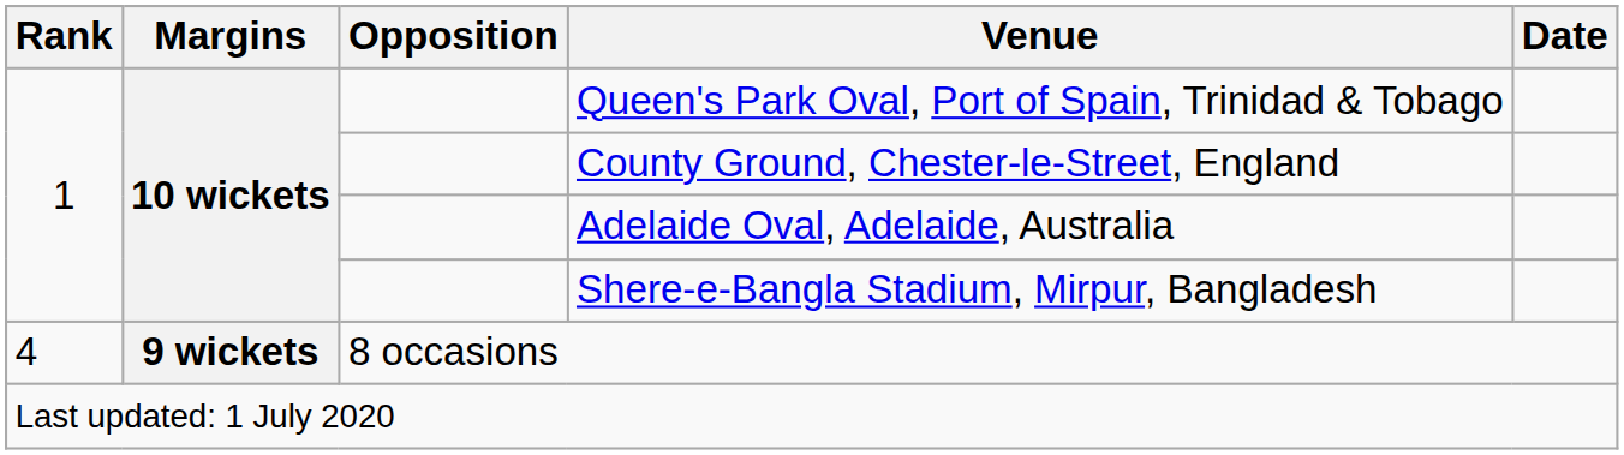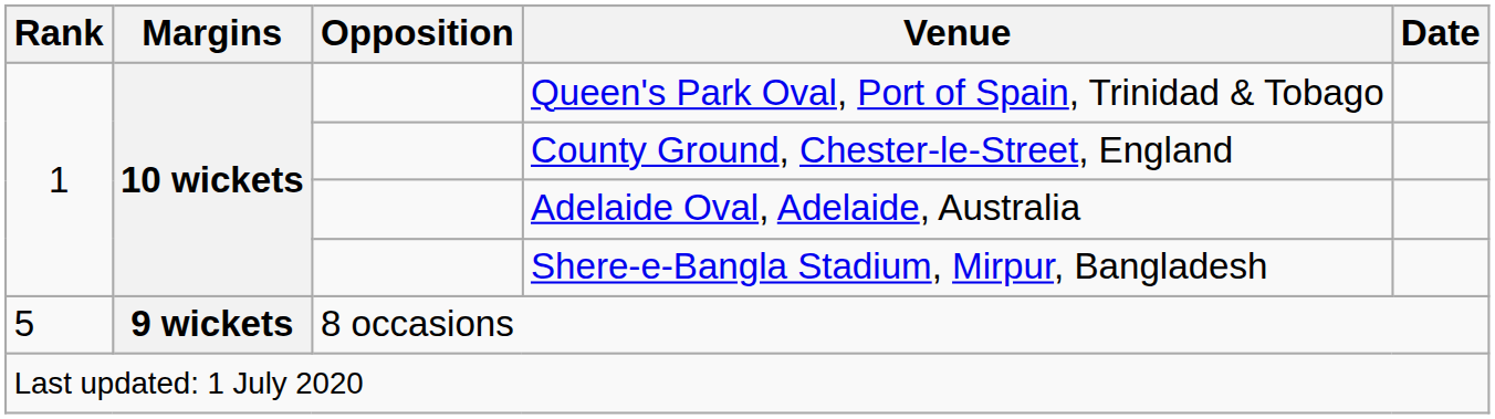8 occasions | Rank: 4 -> 5
